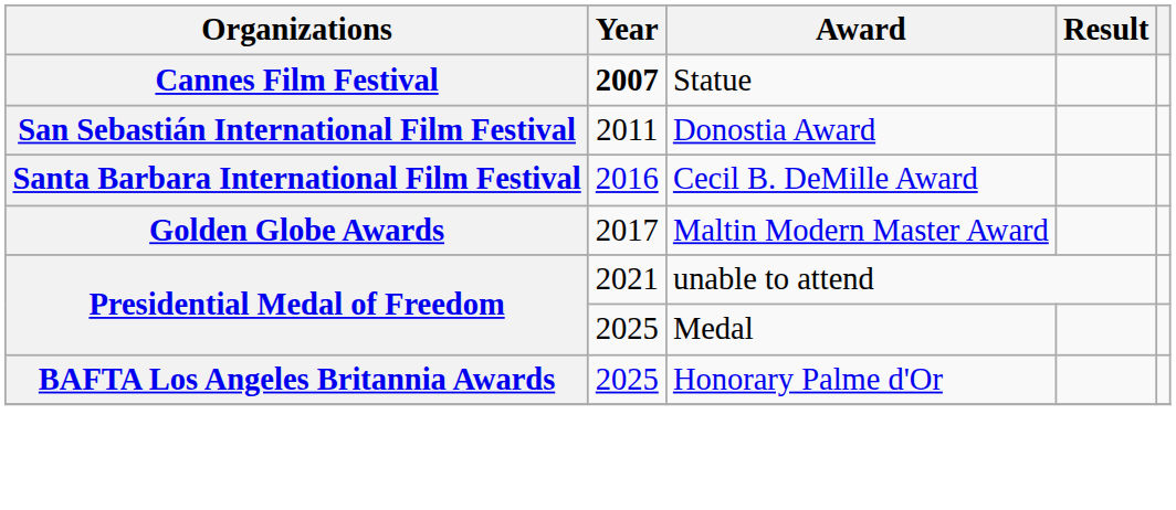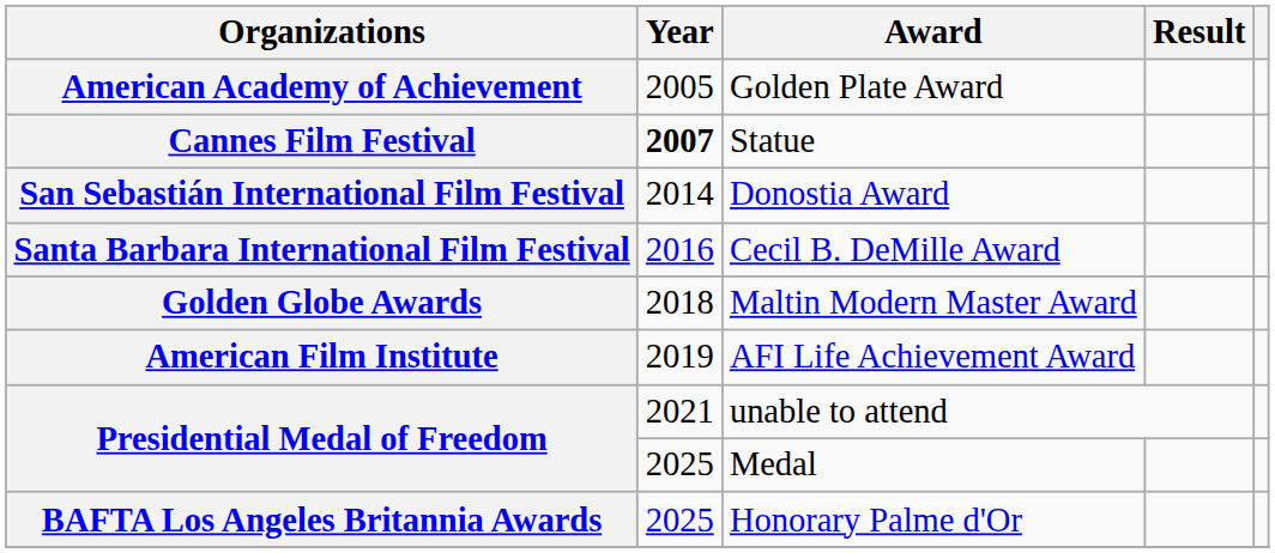+ row: American Academy of Achievement | 2005 | Golden Plate Award
Donostia Award | Year: 2011 -> 2014
Maltin Modern Master Award | Year: 2017 -> 2018
+ row: American Film Institute | 2019 | AFI Life Achievement Award
